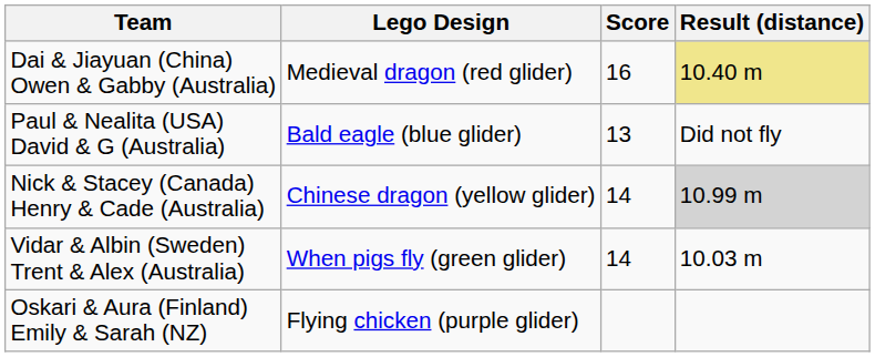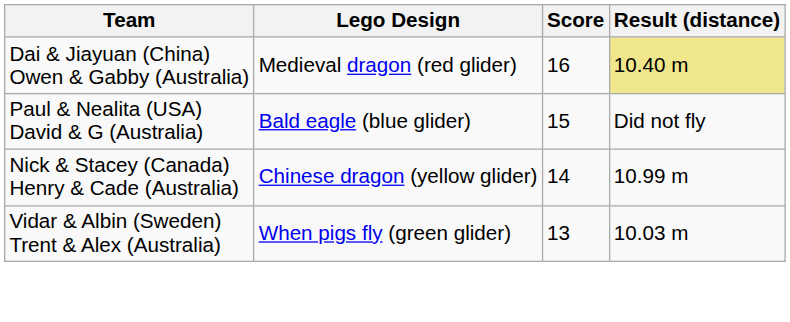Paul & Nealita (USA) David & G (Australia) | Score: 13 -> 15
Nick & Stacey (Canada) Henry & Cade (Australia) | Result (distance): lightgrey background -> no background
Vidar & Albin (Sweden) Trent & Alex (Australia) | Score: 14 -> 13
- row: Oskari & Aura (Finland) Emily & Sarah (NZ) | Flying chicken (purple glider)
